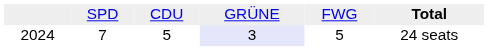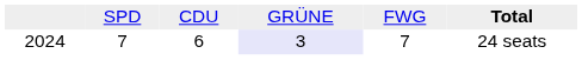2024 | column 3: 5 -> 6
2024 | column 5: 5 -> 7
